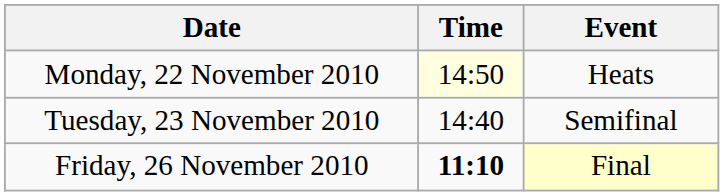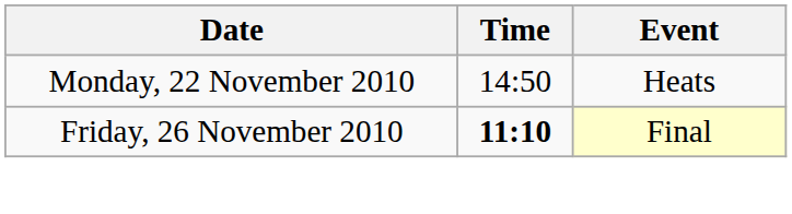Monday, 22 November 2010 | Time: lightyellow background -> no background
- row: Tuesday, 23 November 2010 | 14:40 | Semifinal
